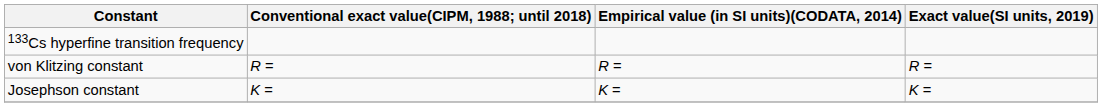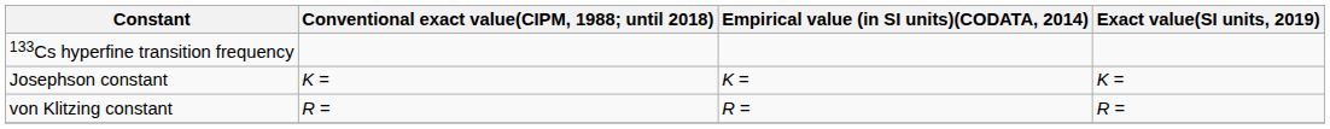rows swapped: Josephson constant <-> von Klitzing constant
